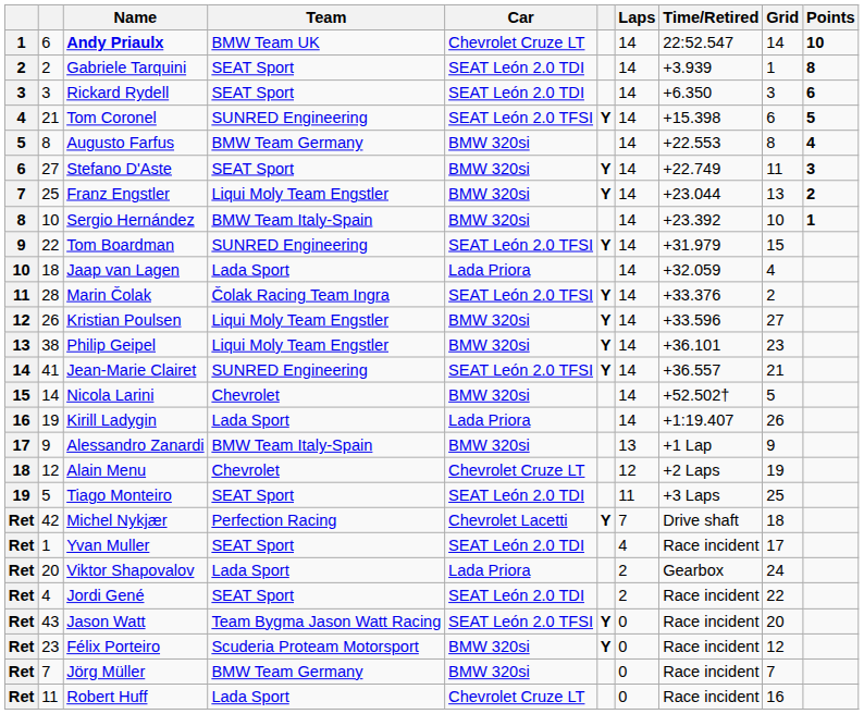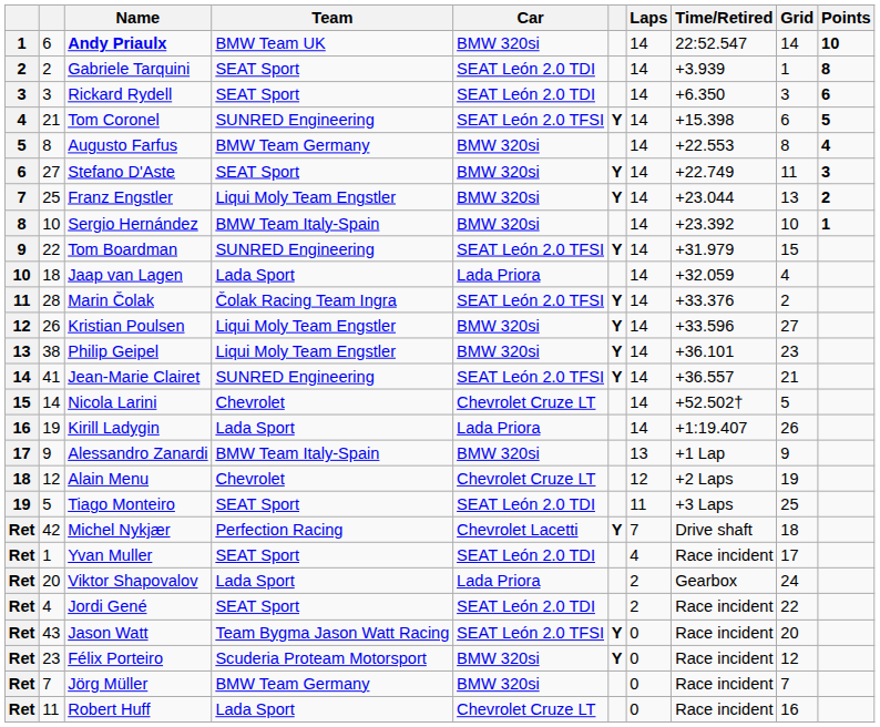Andy Priaulx | Car: Chevrolet Cruze LT -> BMW 320si
Nicola Larini | Car: BMW 320si -> Chevrolet Cruze LT
